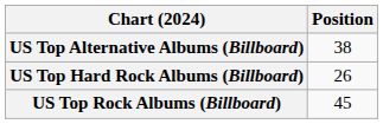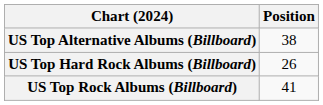US Top Rock Albums (Billboard) | Position: 45 -> 41
